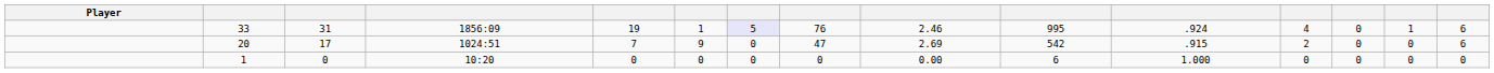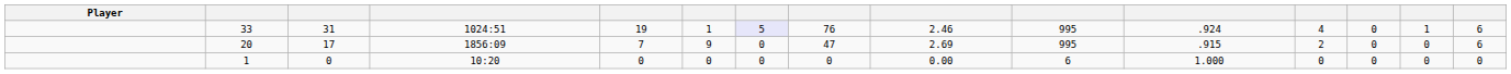33 | column 4: 1856:09 -> 1024:51
20 | column 4: 1024:51 -> 1856:09
20 | column 10: 542 -> 995
